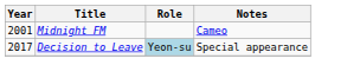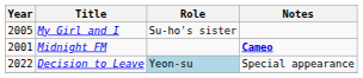+ row: 2005 | My Girl and I | Su-ho's sister
Midnight FM | Notes: normal -> bold
Decision to Leave | Year: 2017 -> 2022
